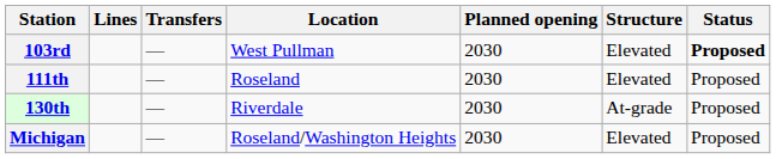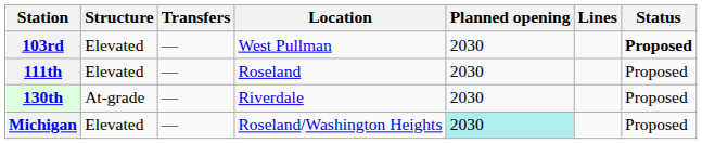columns swapped: Lines <-> Structure
Michigan | Planned opening: no background -> paleturquoise background
